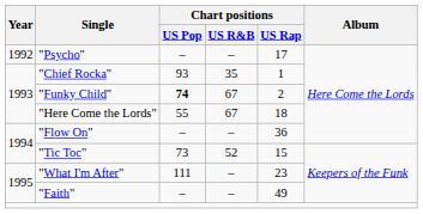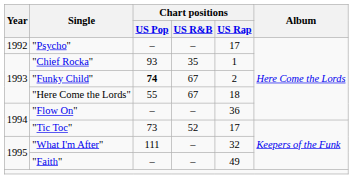"Tic Toc" | Chart positions / US Rap: 15 -> 17
"What I'm After" | Chart positions / US Rap: 23 -> 32
